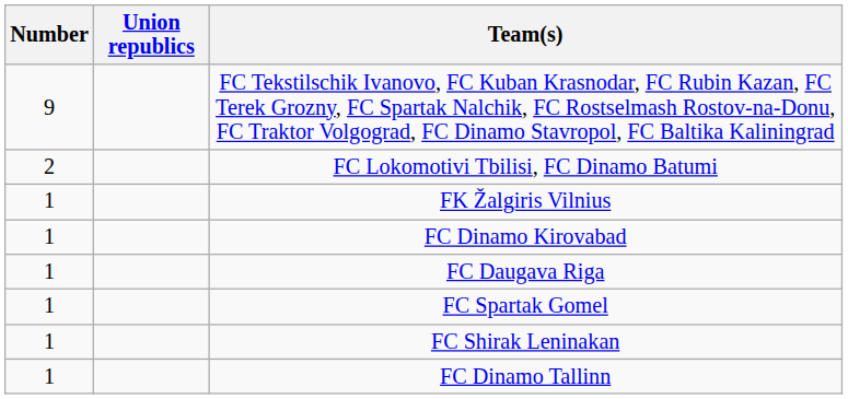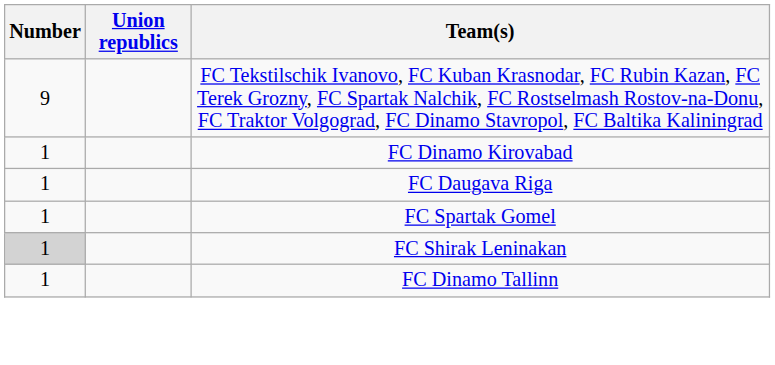- row: 2 | FC Lokomotivi Tbilisi, FC Dinamo Batumi
- row: 1 | FK Žalgiris Vilnius
FC Shirak Leninakan | Number: no background -> lightgrey background
